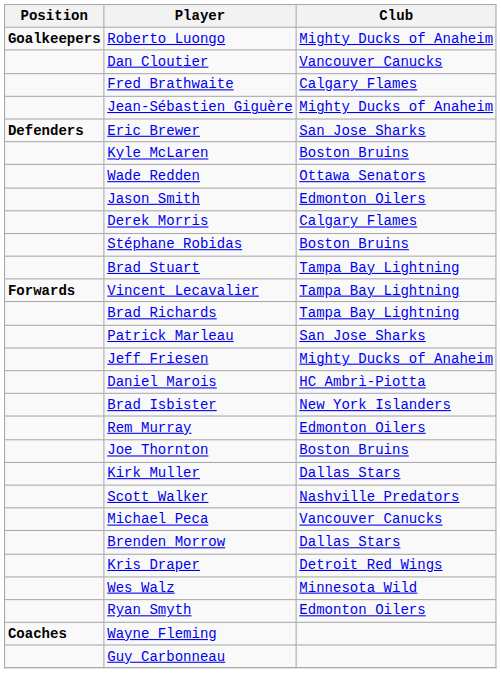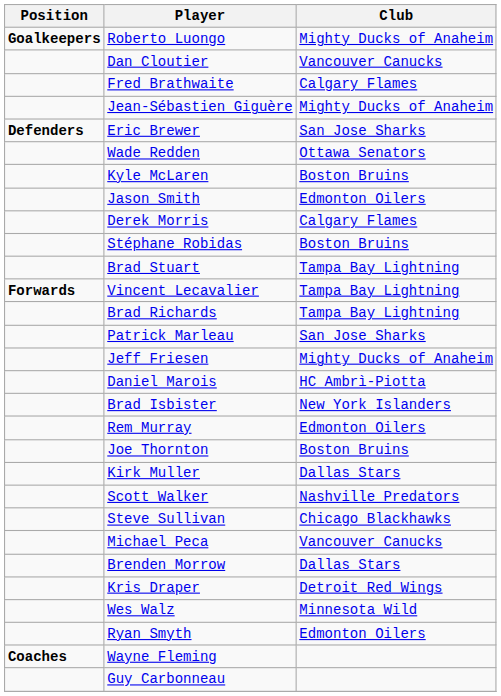rows swapped: Wade Redden <-> Kyle McLaren
+ row: Steve Sullivan | Chicago Blackhawks
